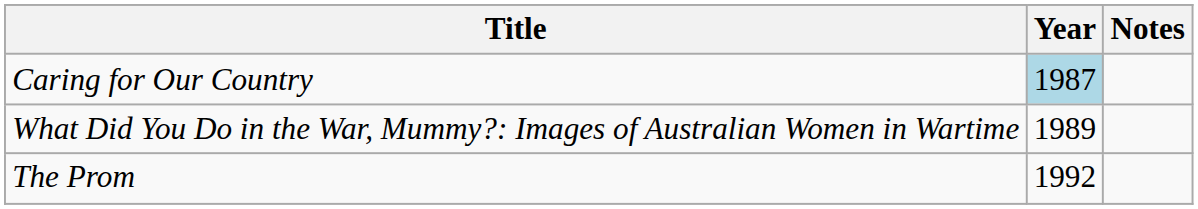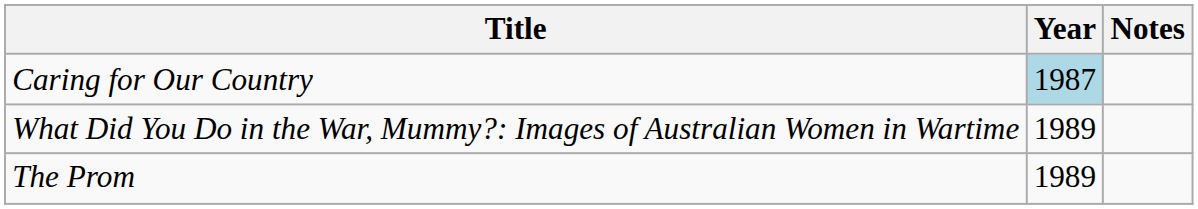The Prom | Year: 1992 -> 1989
